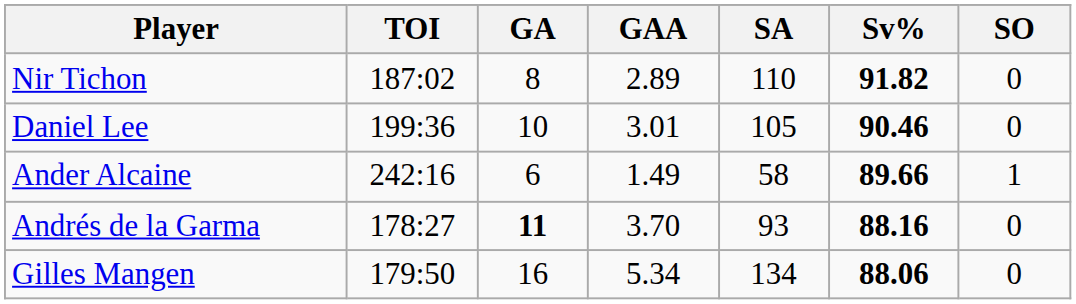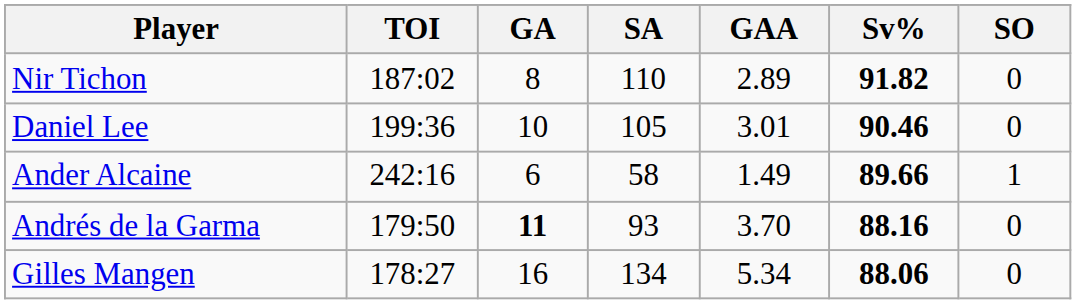columns swapped: GAA <-> SA
Andrés de la Garma | TOI: 178:27 -> 179:50
Gilles Mangen | TOI: 179:50 -> 178:27
